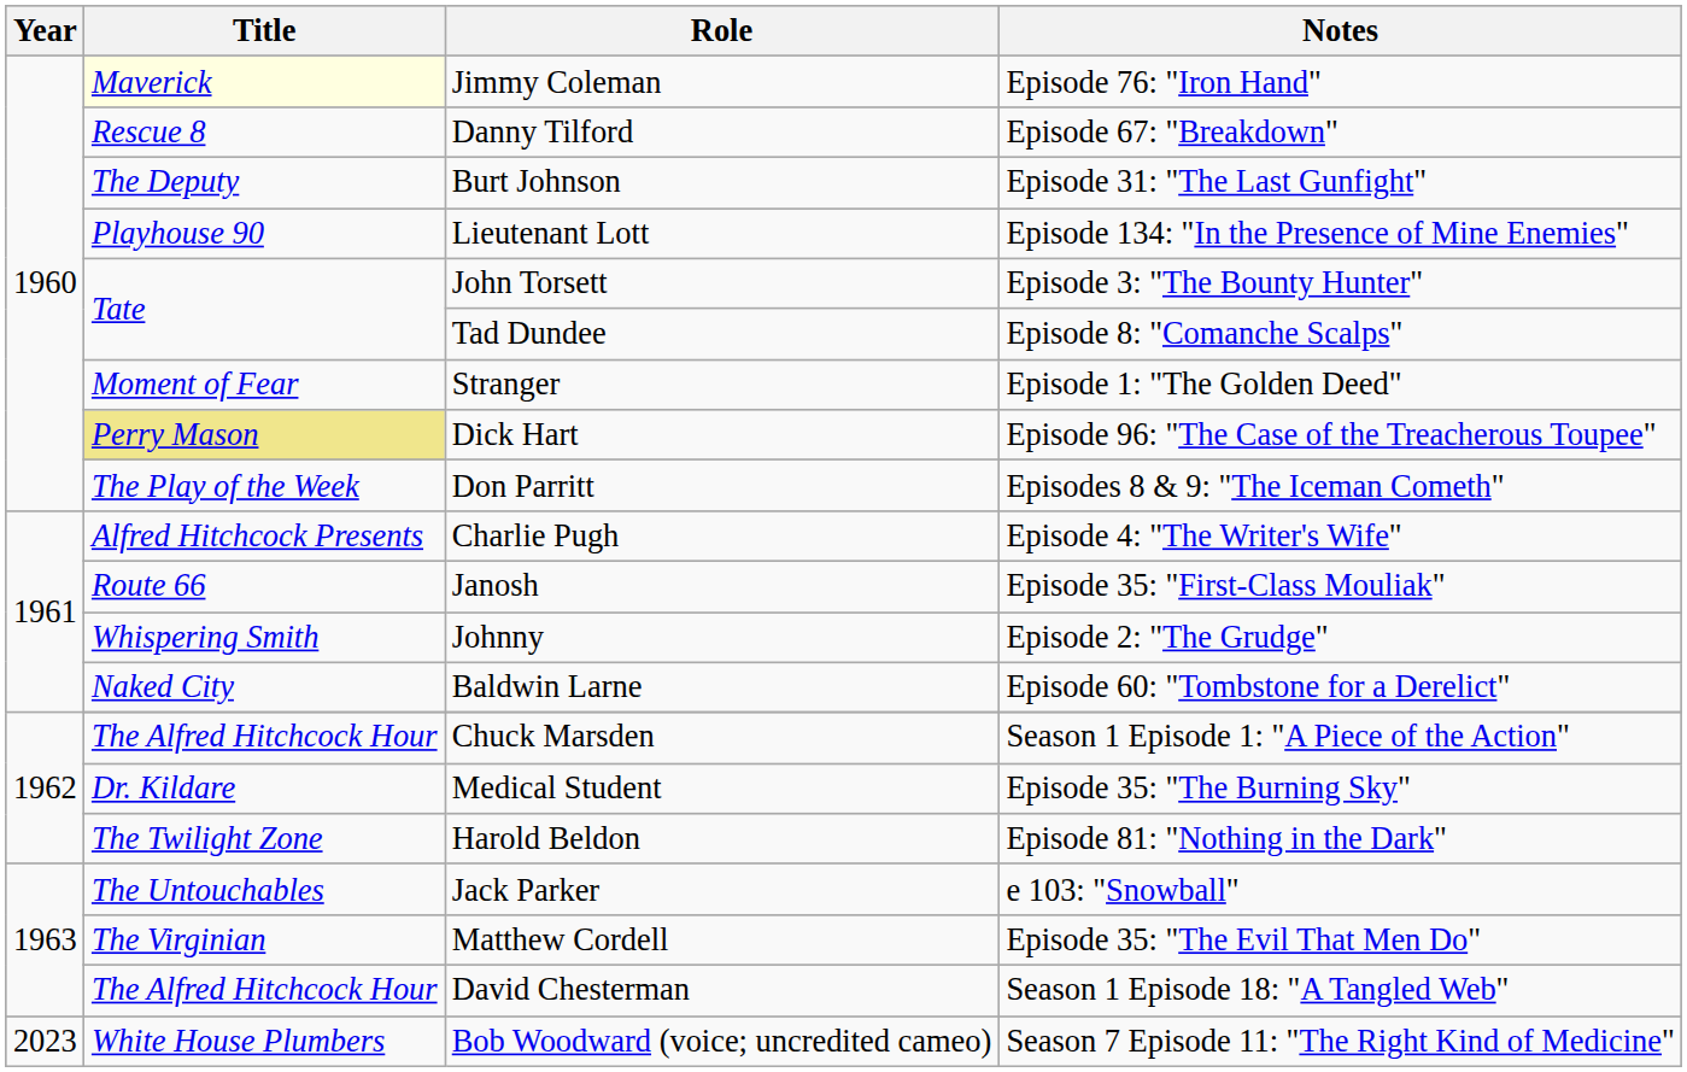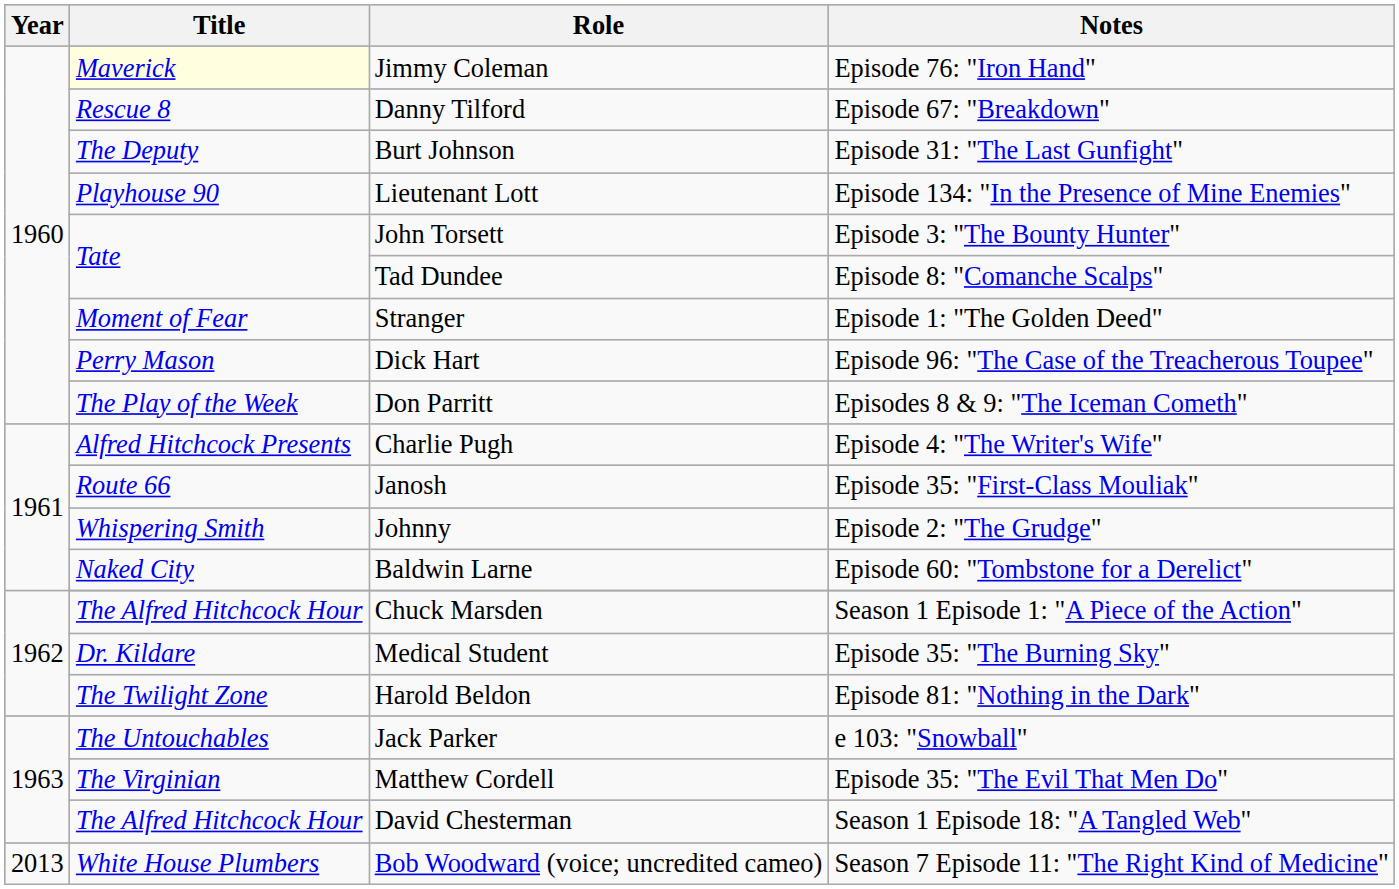Dick Hart | Title: khaki background -> no background
Bob Woodward (voice; uncredited cameo) | Year: 2023 -> 2013
